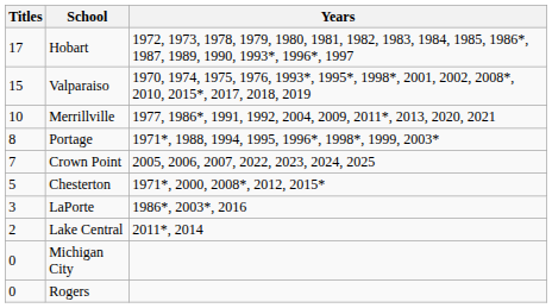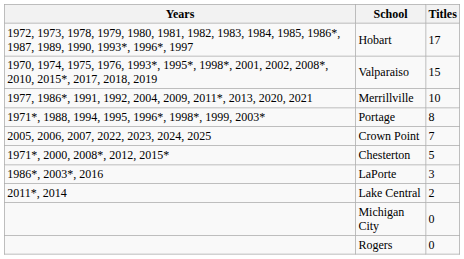columns swapped: Titles <-> Years
